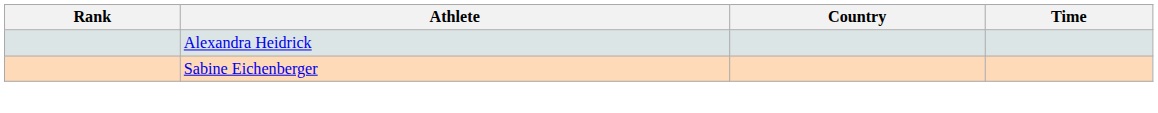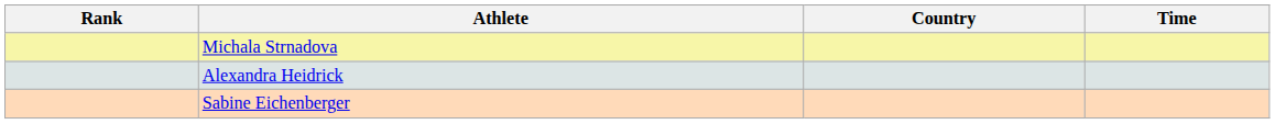+ row: Michala Strnadova
